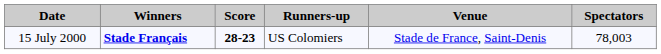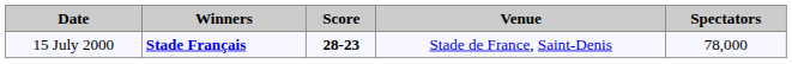- column: Runners-up | US Colomiers
15 July 2000 | Spectators: 78,003 -> 78,000
